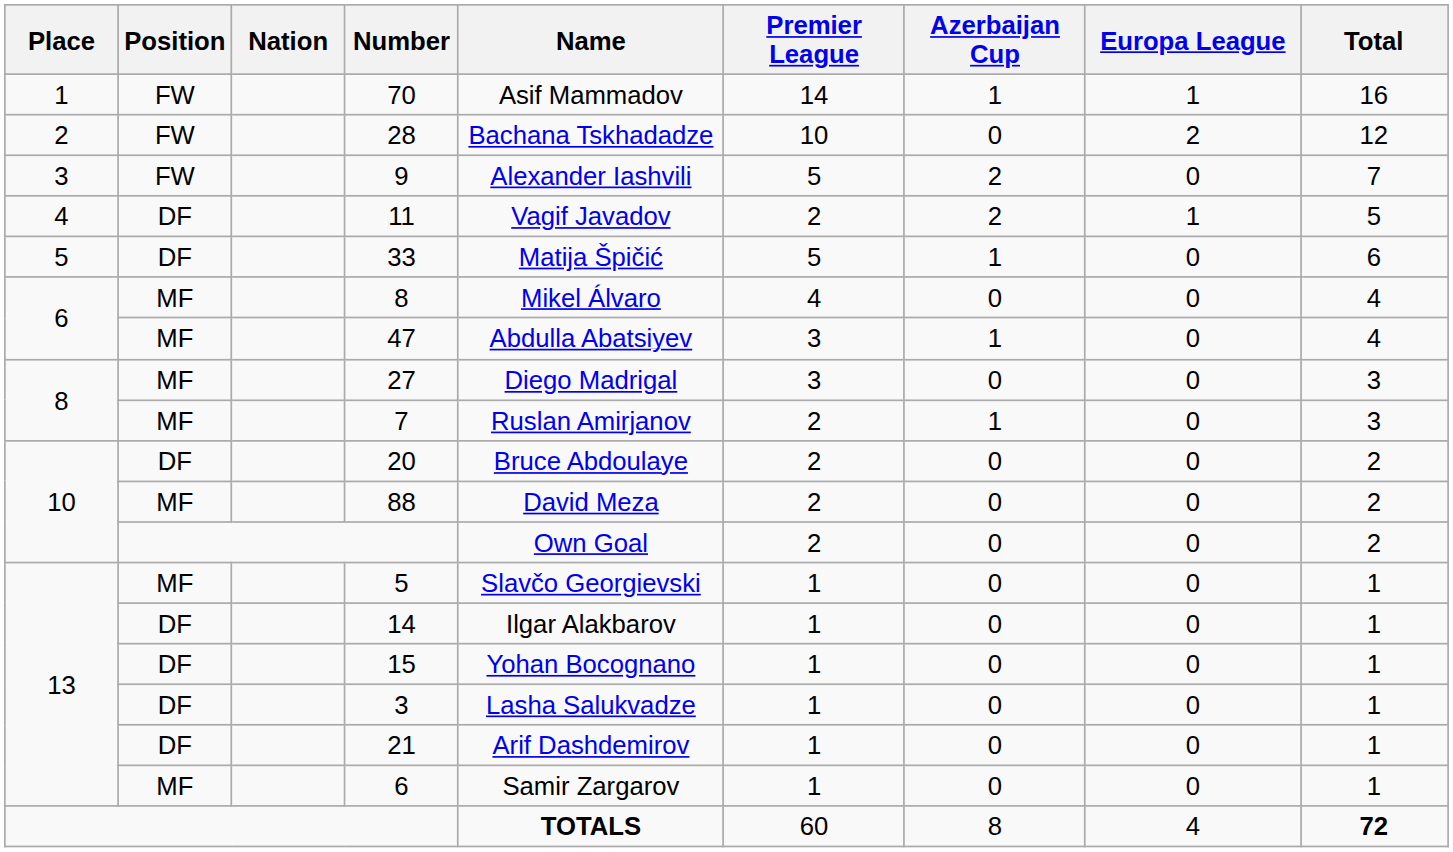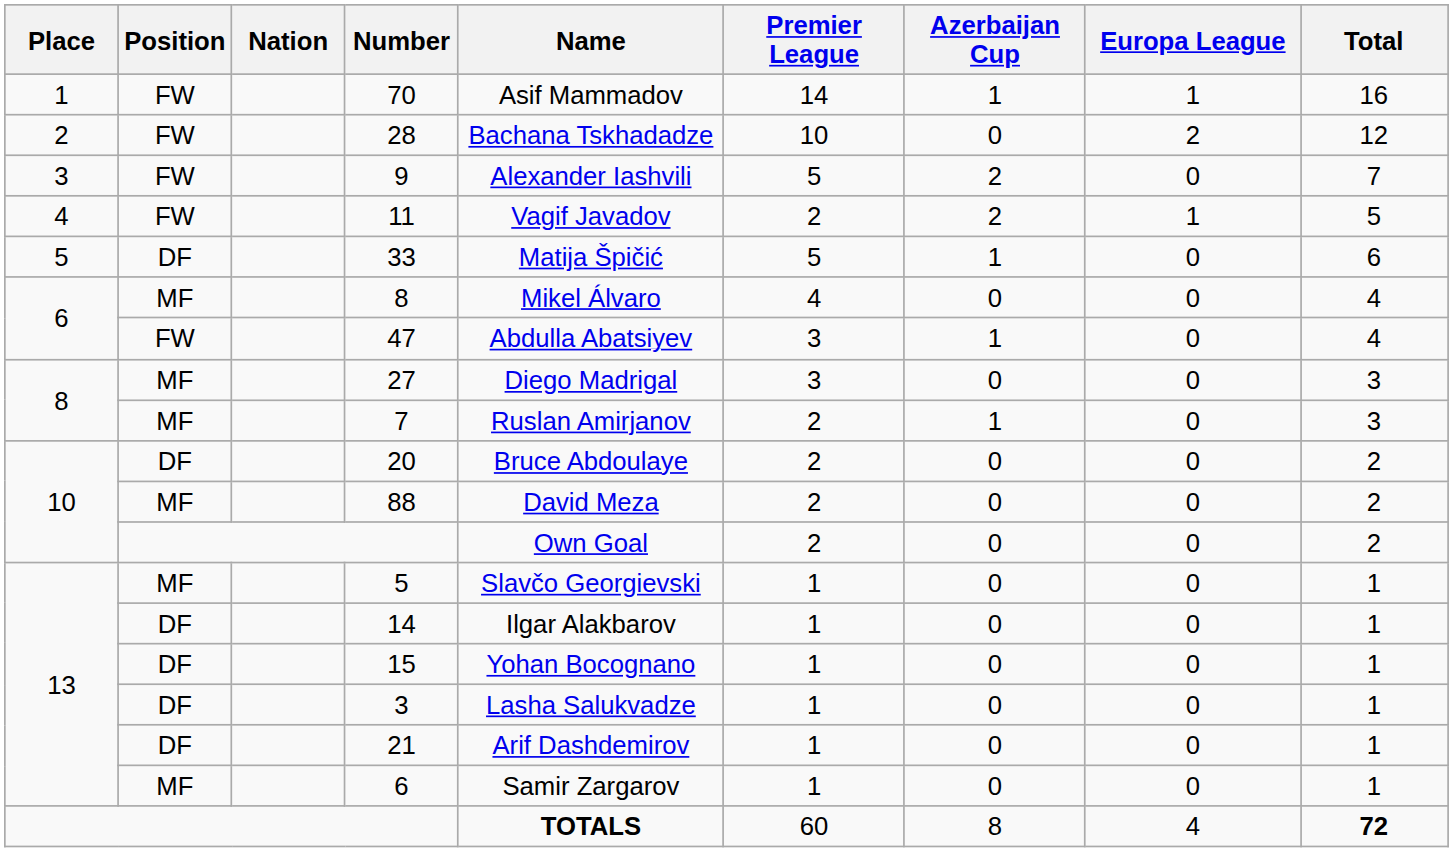11 | Position: DF -> FW
47 | Position: MF -> FW
